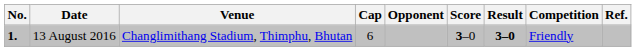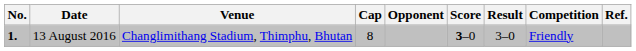13 August 2016 | Cap: 6 -> 8
13 August 2016 | Result: bold -> normal
